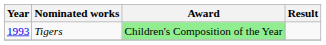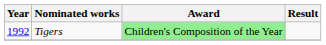Tigers | Year: 1993 -> 1992
